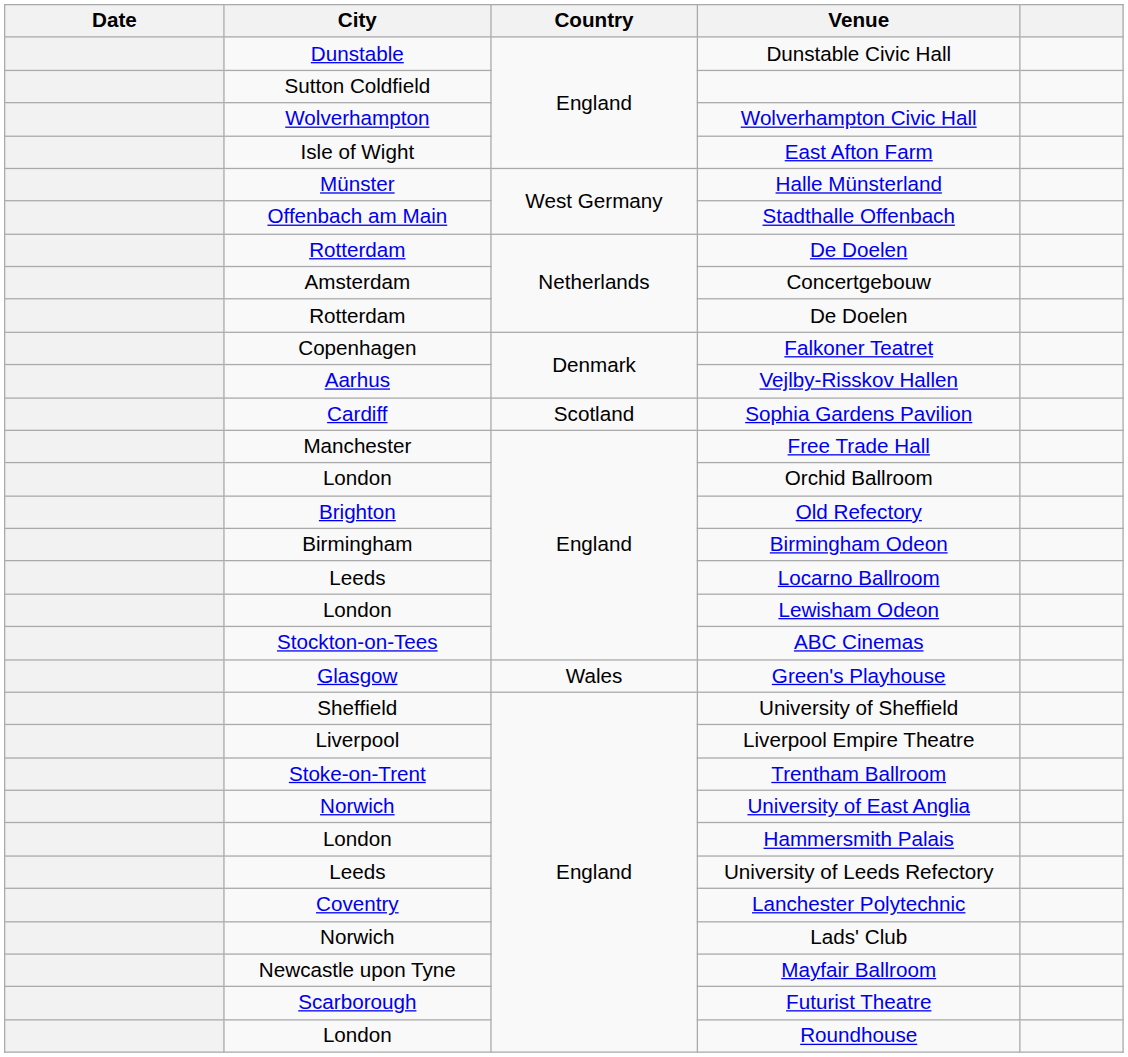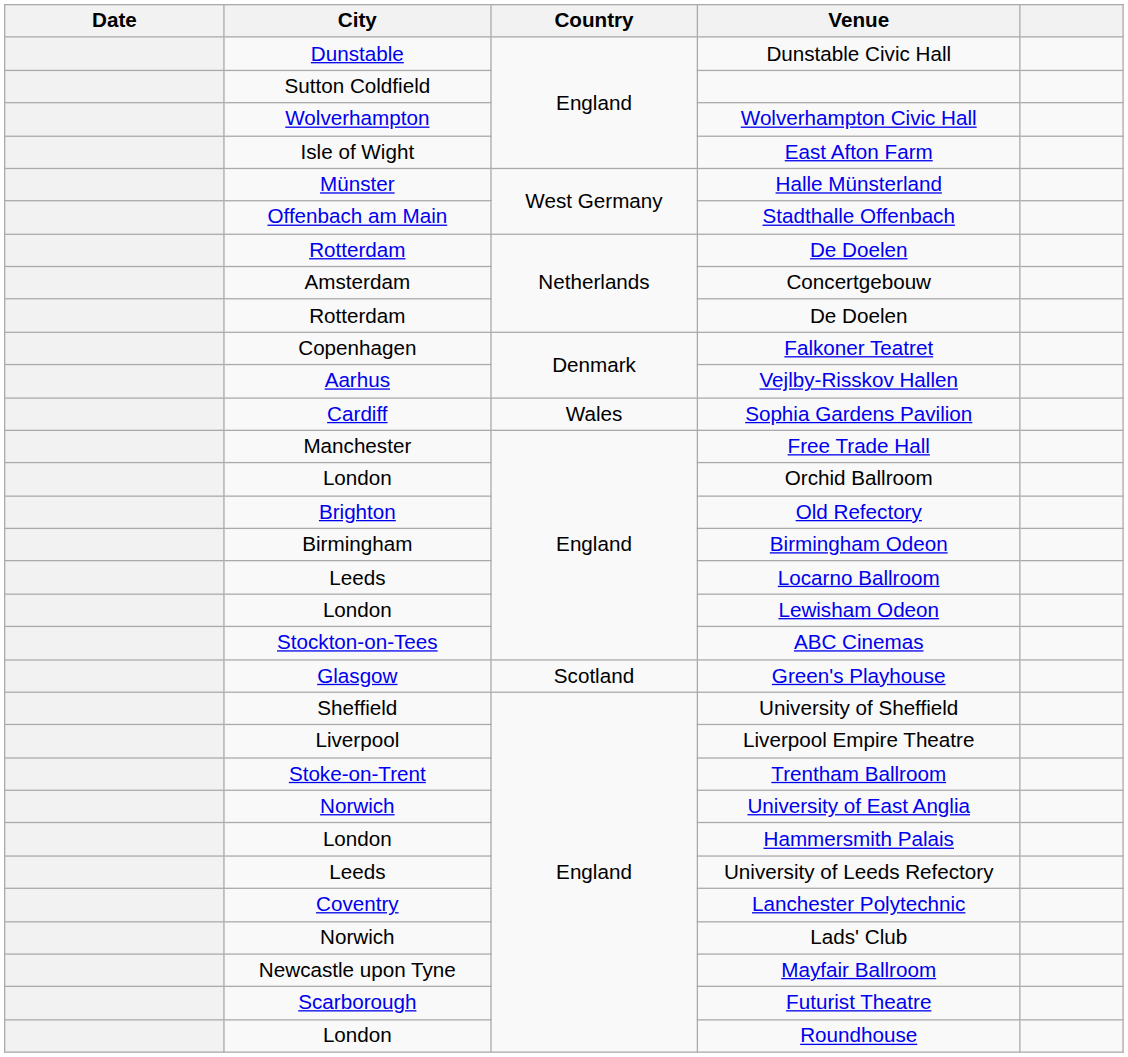Sophia Gardens Pavilion | Country: Scotland -> Wales
Green's Playhouse | Country: Wales -> Scotland
